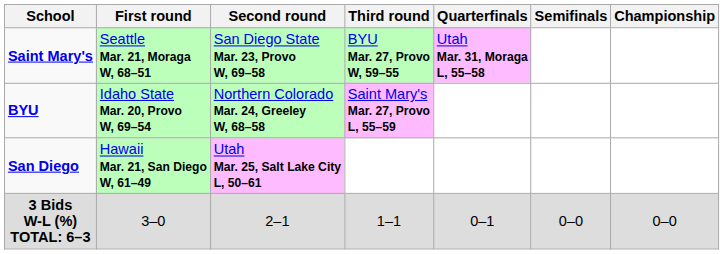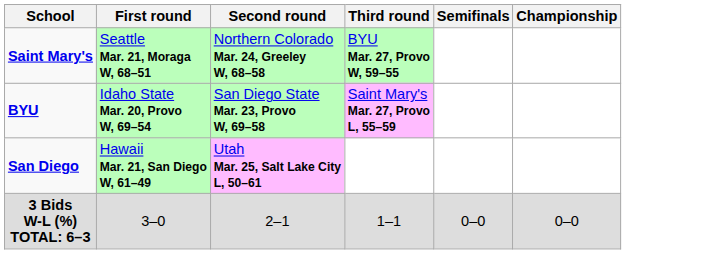- column: Quarterfinals | Utah Mar. 31, Moraga L, 55–58 | 0–1
Saint Mary's | Second round: San Diego State Mar. 23, Provo W, 69–58 -> Northern Colorado Mar. 24, Greeley W, 68–58
BYU | Second round: Northern Colorado Mar. 24, Greeley W, 68–58 -> San Diego State Mar. 23, Provo W, 69–58
